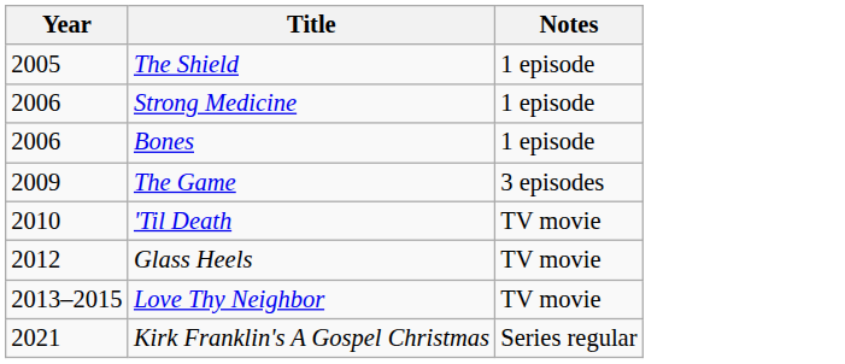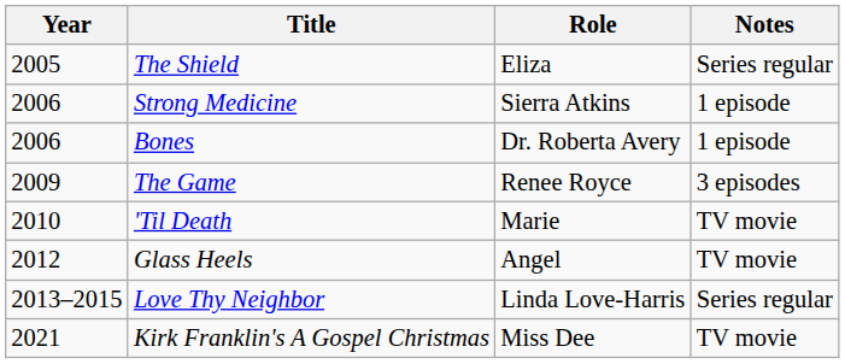+ column: Role | Eliza | Sierra Atkins | Dr. Roberta Avery | Renee Royce | Marie | Angel | Linda Love-Harris | Miss Dee
The Shield | Notes: 1 episode -> Series regular
Love Thy Neighbor | Notes: TV movie -> Series regular
Kirk Franklin's A Gospel Christmas | Notes: Series regular -> TV movie
